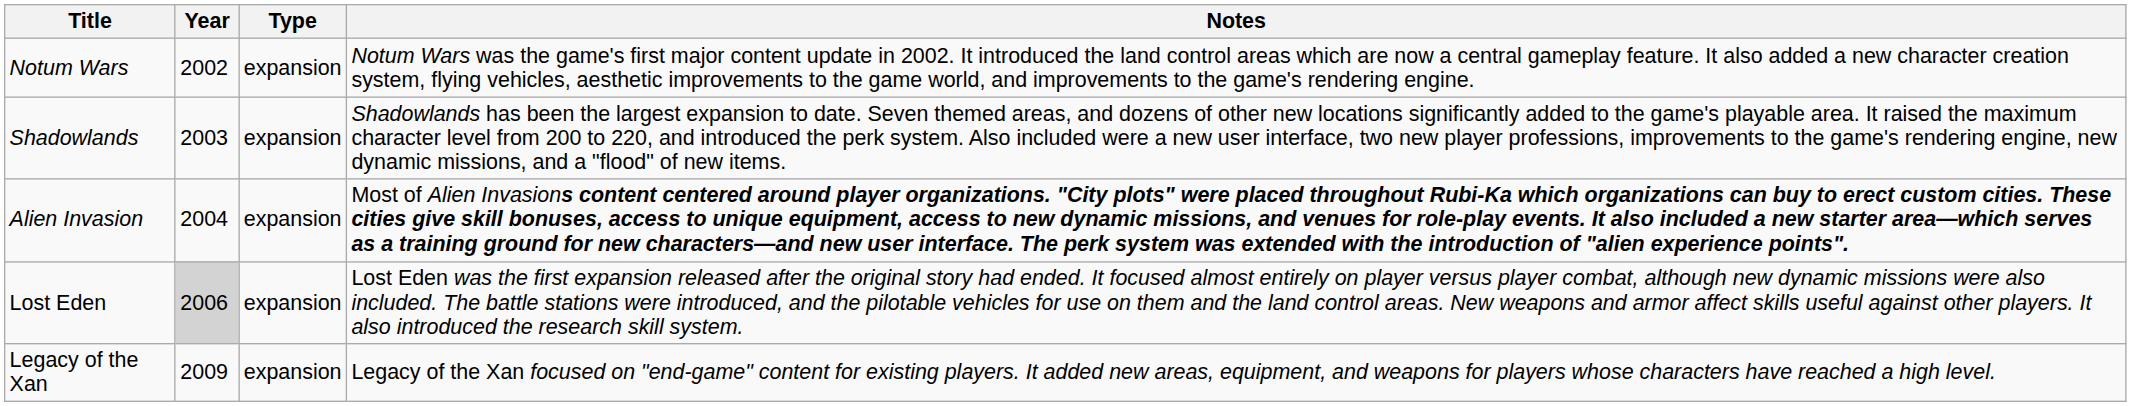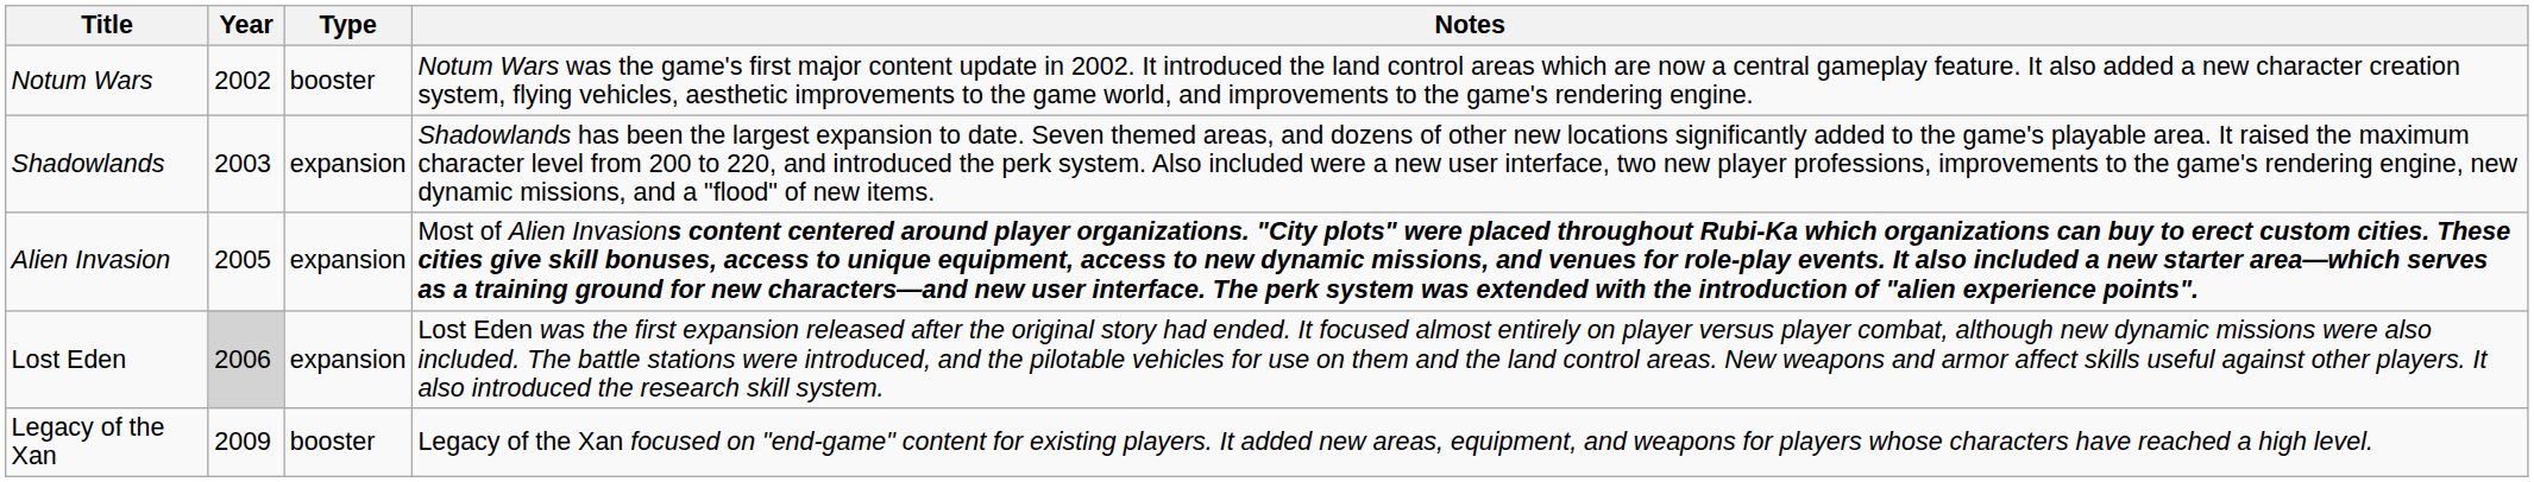Notum Wars | Type: expansion -> booster
Alien Invasion | Year: 2004 -> 2005
Legacy of the Xan | Type: expansion -> booster
